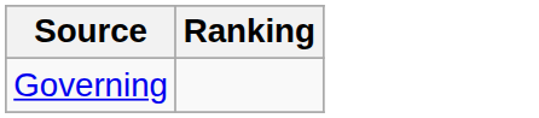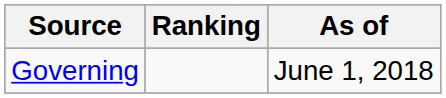+ column: As of | June 1, 2018
